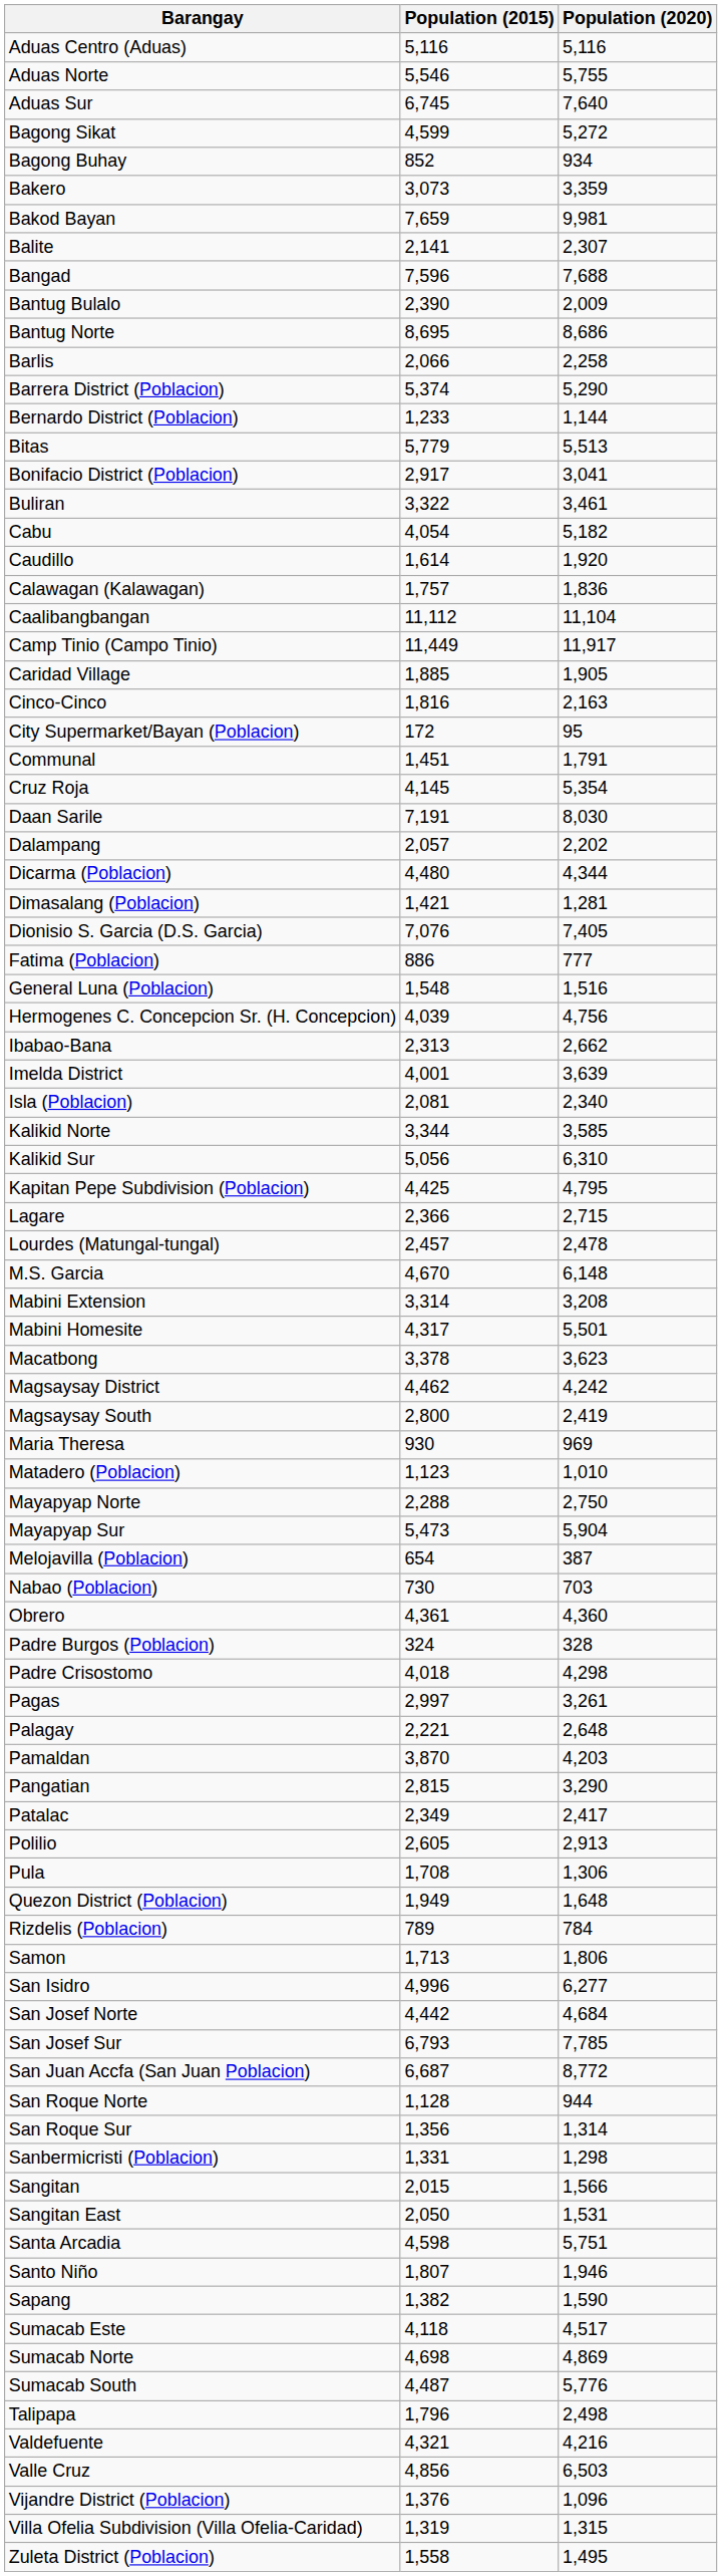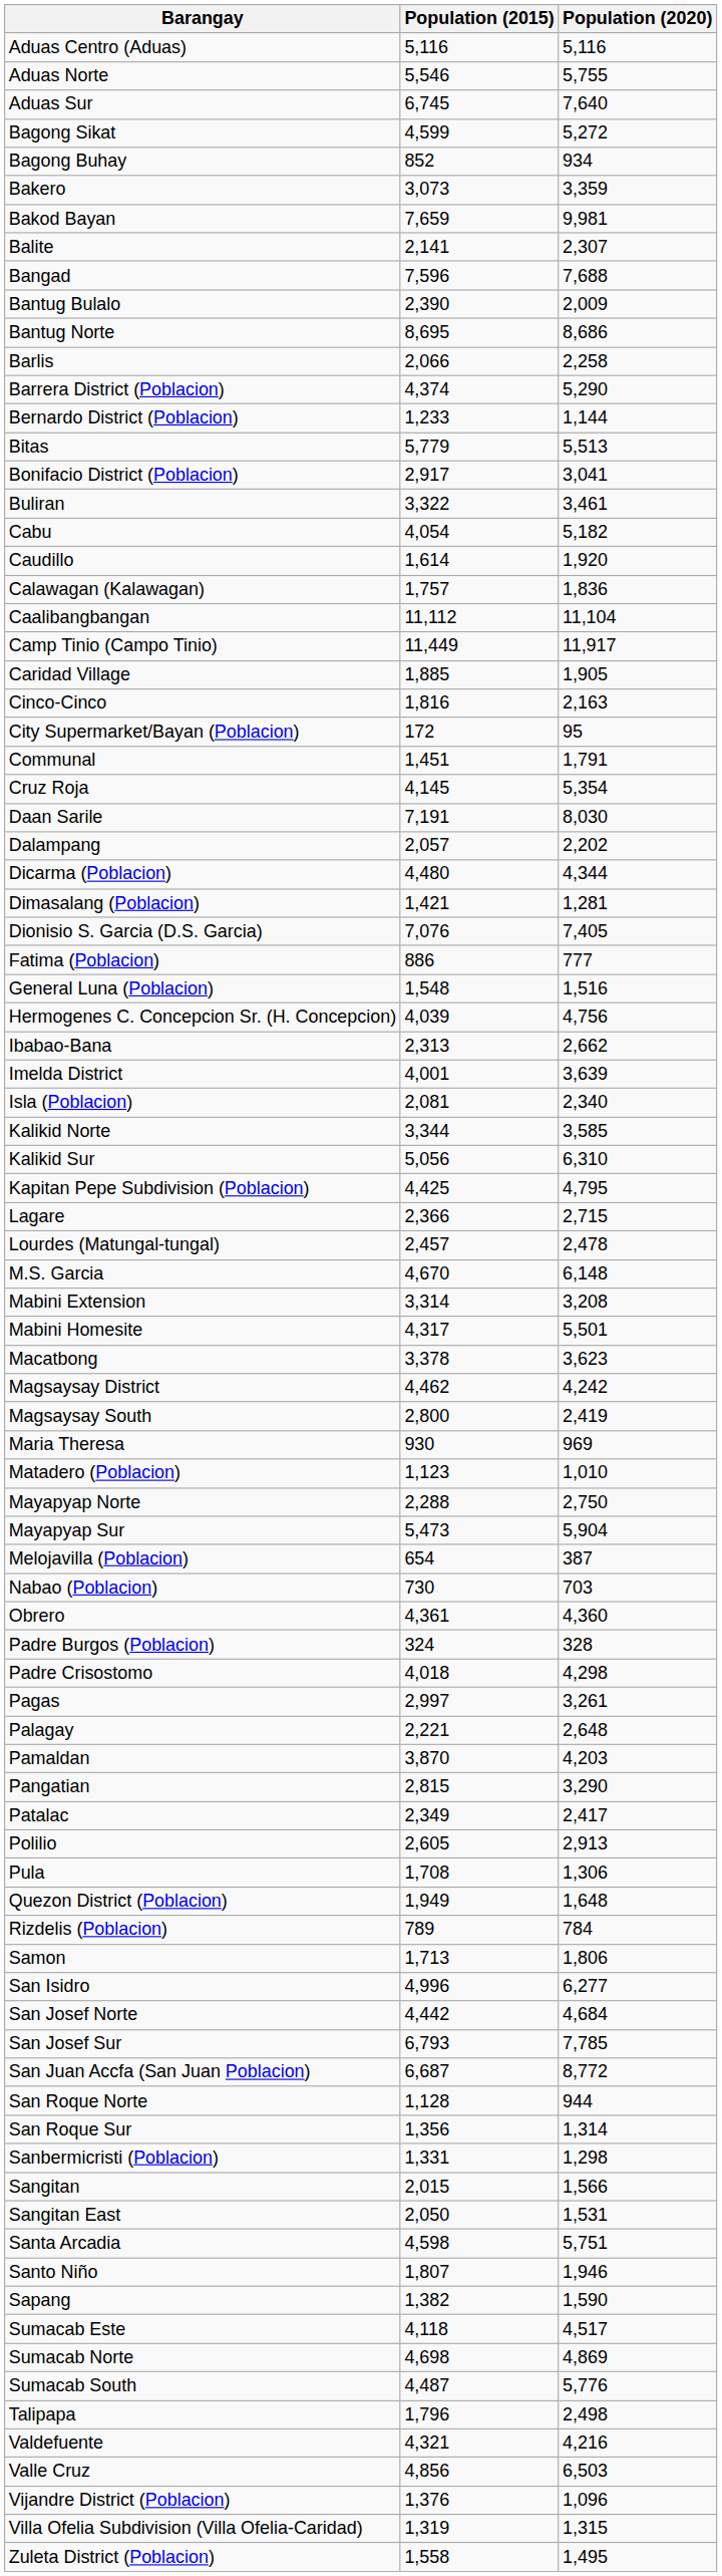Barrera District (Poblacion) | Population (2015): 5,374 -> 4,374
